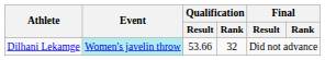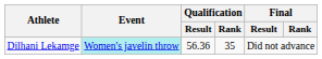Dilhani Lekamge | Qualification / Result: 53.66 -> 56.36
Dilhani Lekamge | Qualification / Rank: 32 -> 35
